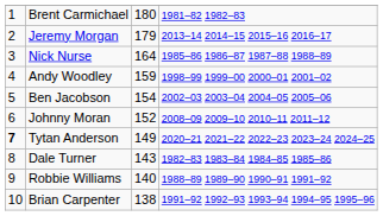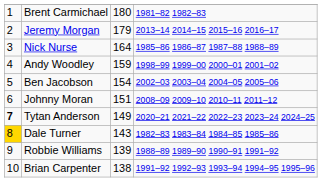Johnny Moran | column 3: 152 -> 151
Dale Turner | column 1: no background -> gold background
Robbie Williams | column 3: 140 -> 139
